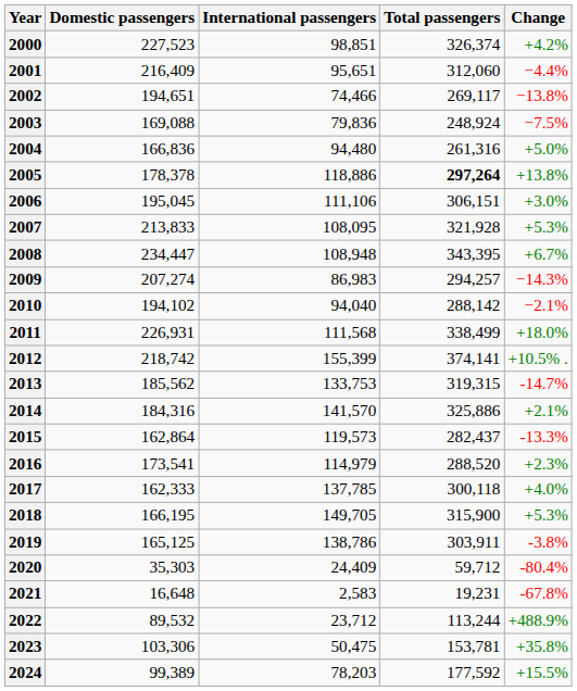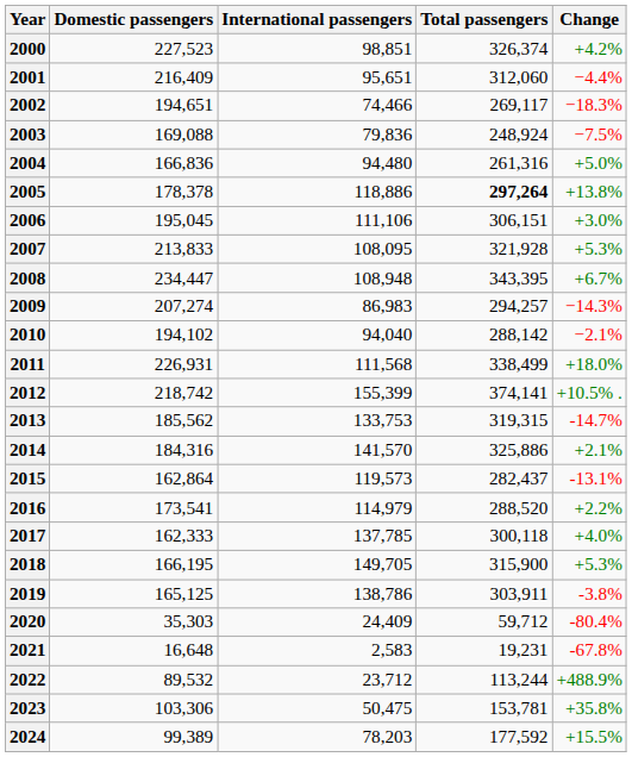2002 | Change: −13.8% -> −18.3%
2015 | Change: -13.3% -> -13.1%
2016 | Change: +2.3% -> +2.2%
